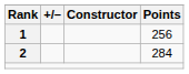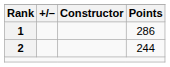1 | Points: 256 -> 286
2 | Points: 284 -> 244
